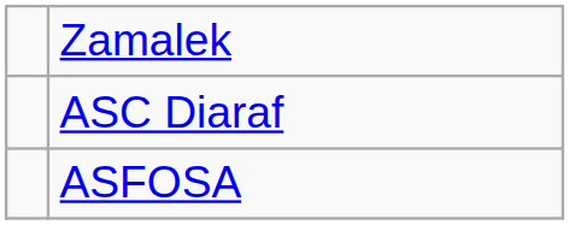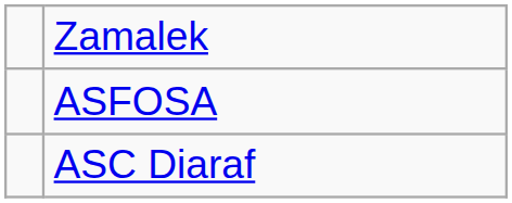rows swapped: ASFOSA <-> ASC Diaraf
